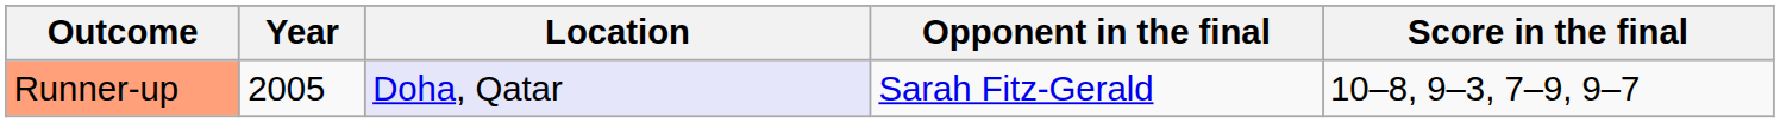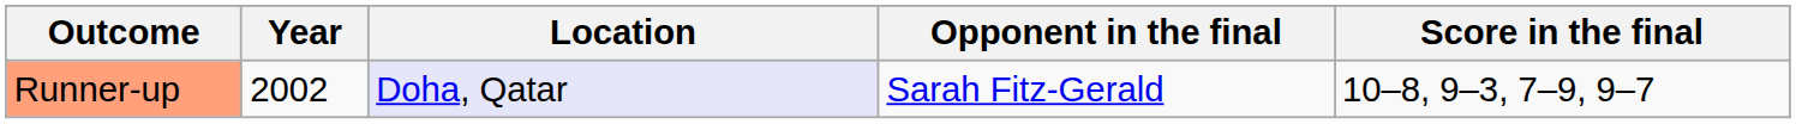Runner-up | Year: 2005 -> 2002
